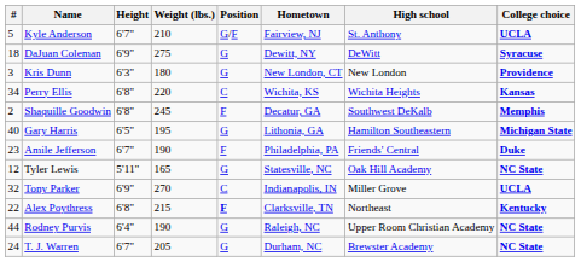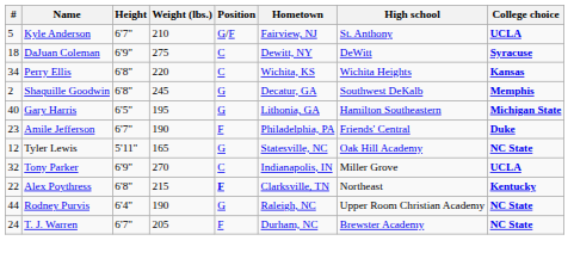DaJuan Coleman | Position: G -> C
- row: 3 | Kris Dunn | 6'3" | 180 | G | New London, CT | New London | Providence
Shaquille Goodwin | Position: F -> G
T. J. Warren | Position: G -> F
